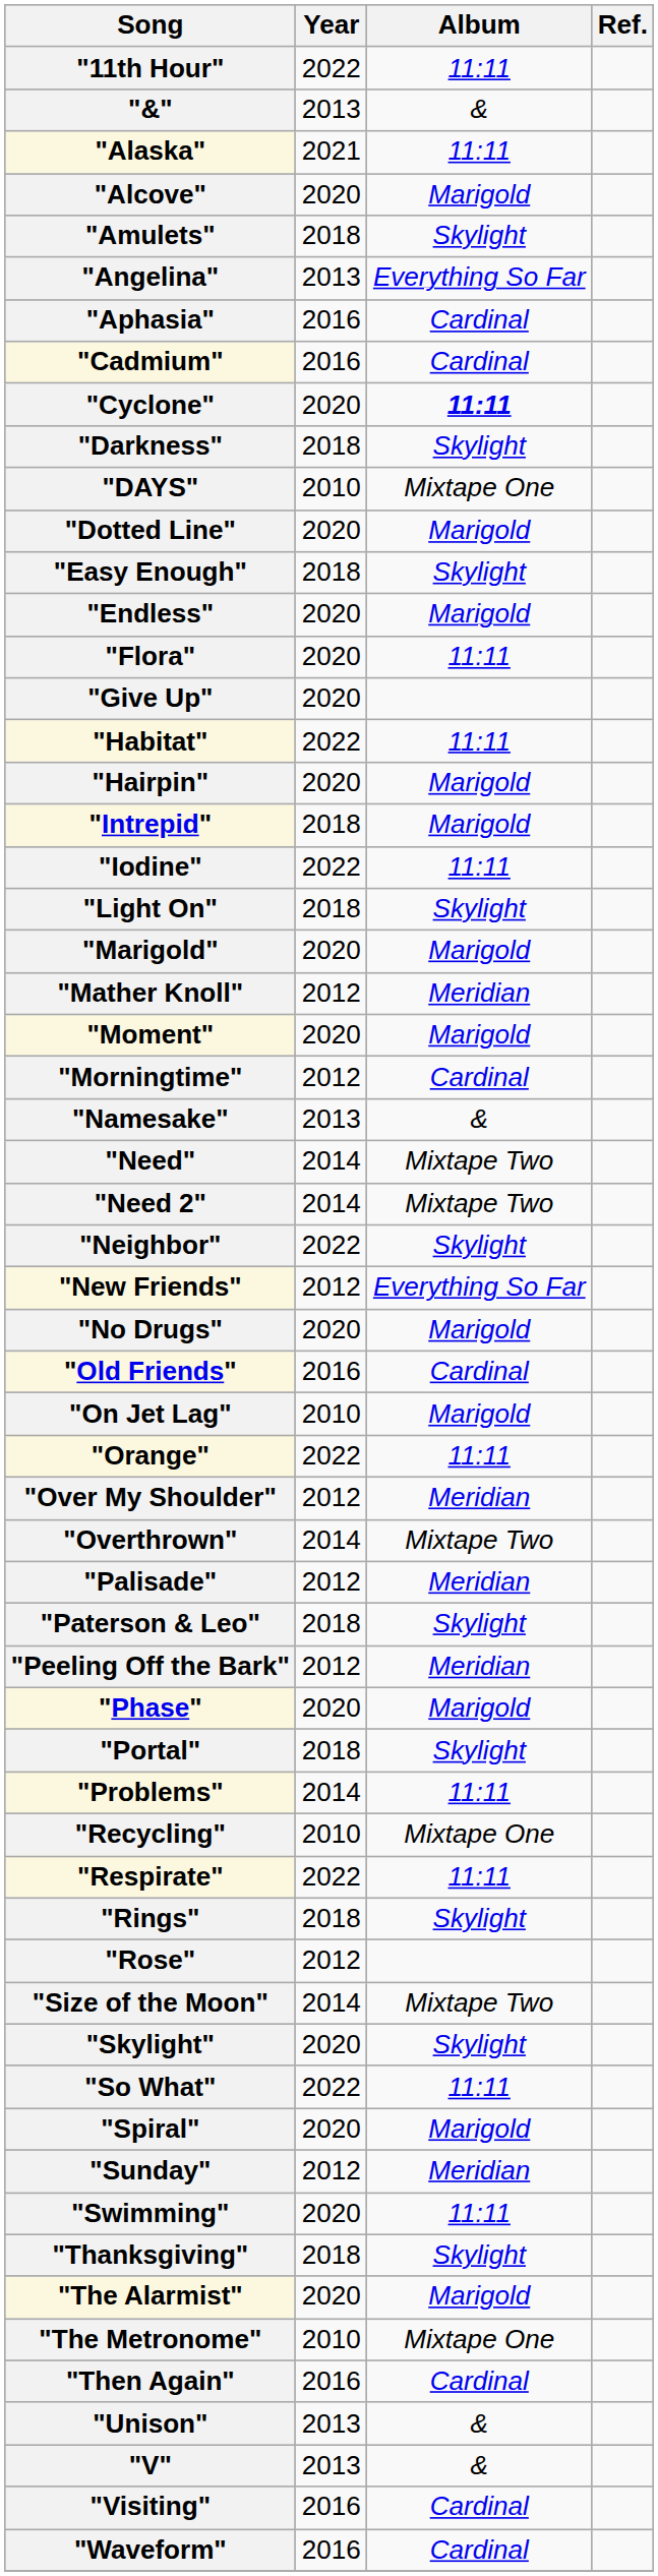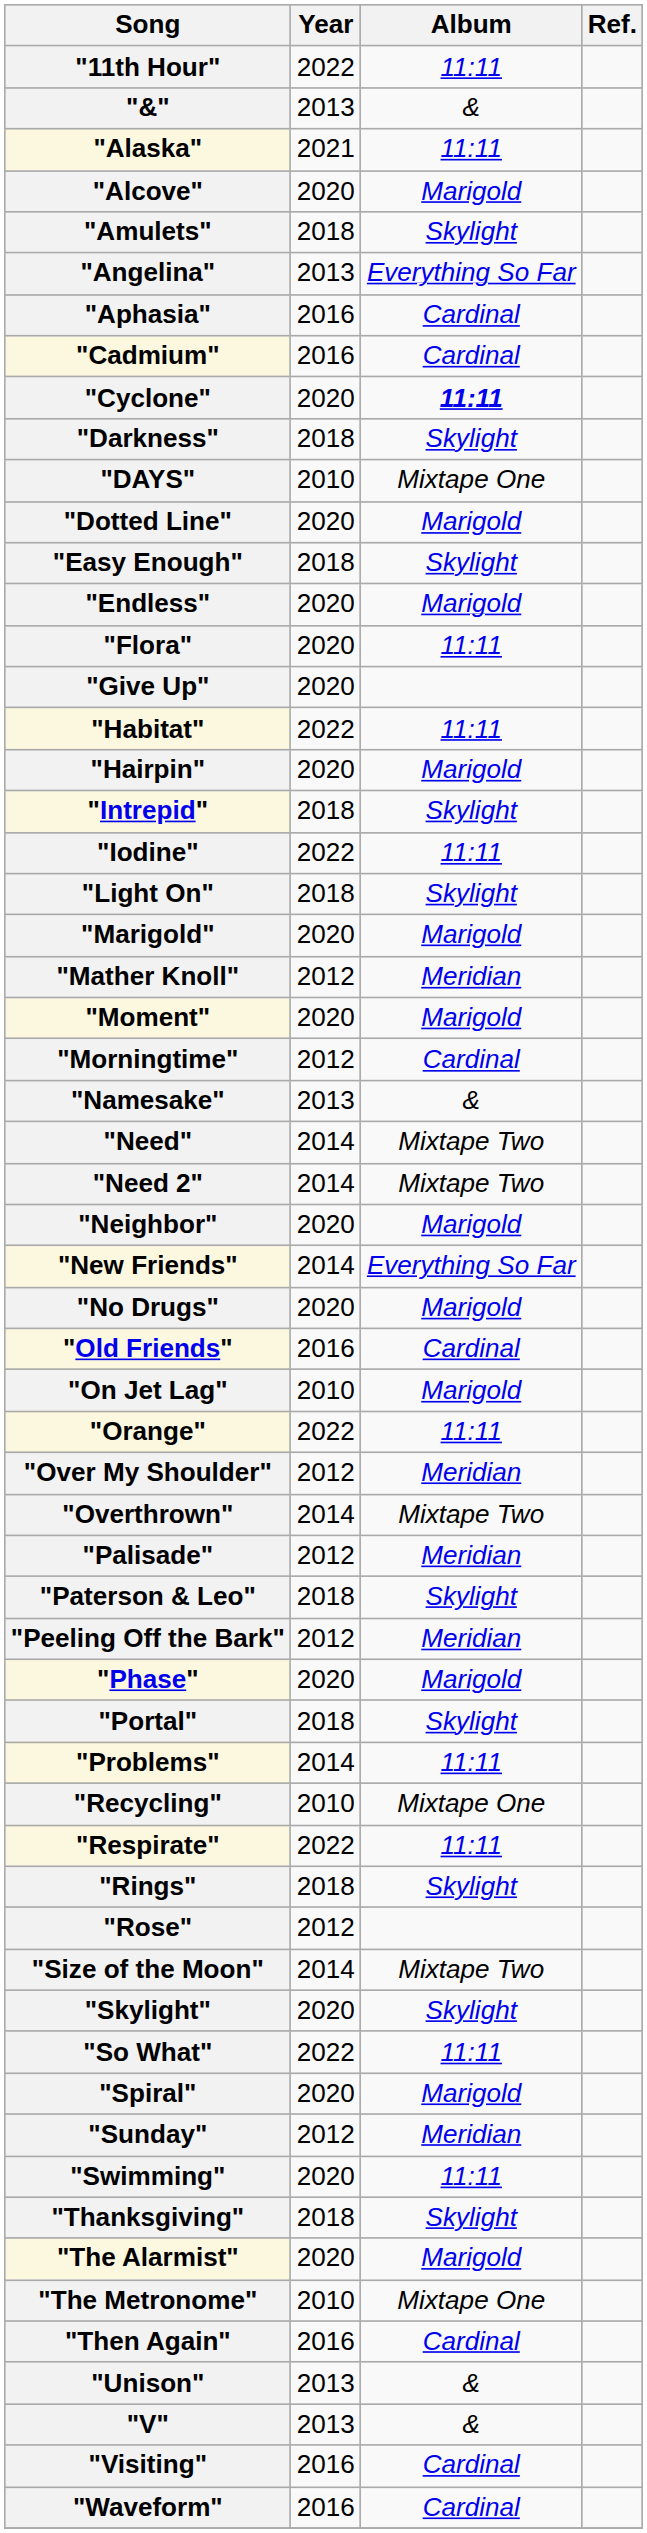"Intrepid" | Album: Marigold -> Skylight
"Neighbor" | Year: 2022 -> 2020
"Neighbor" | Album: Skylight -> Marigold
"New Friends" | Year: 2012 -> 2014
